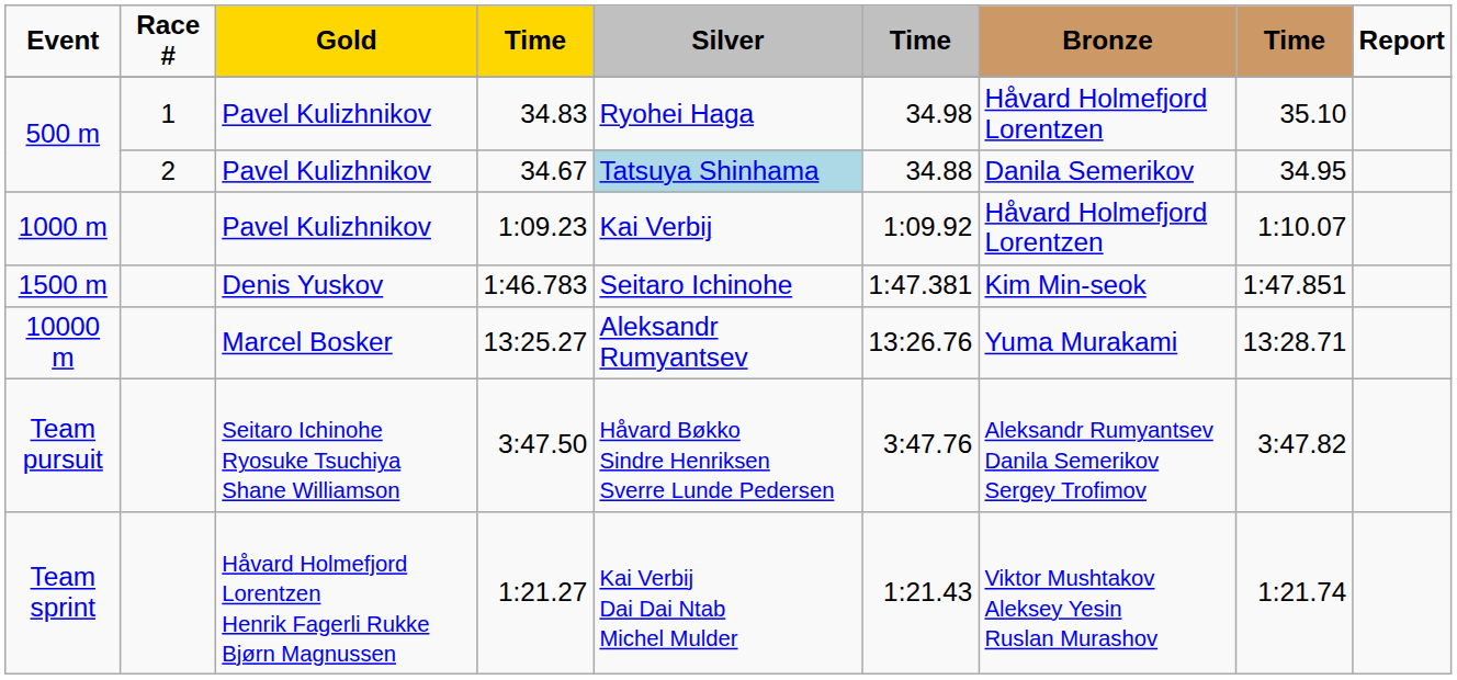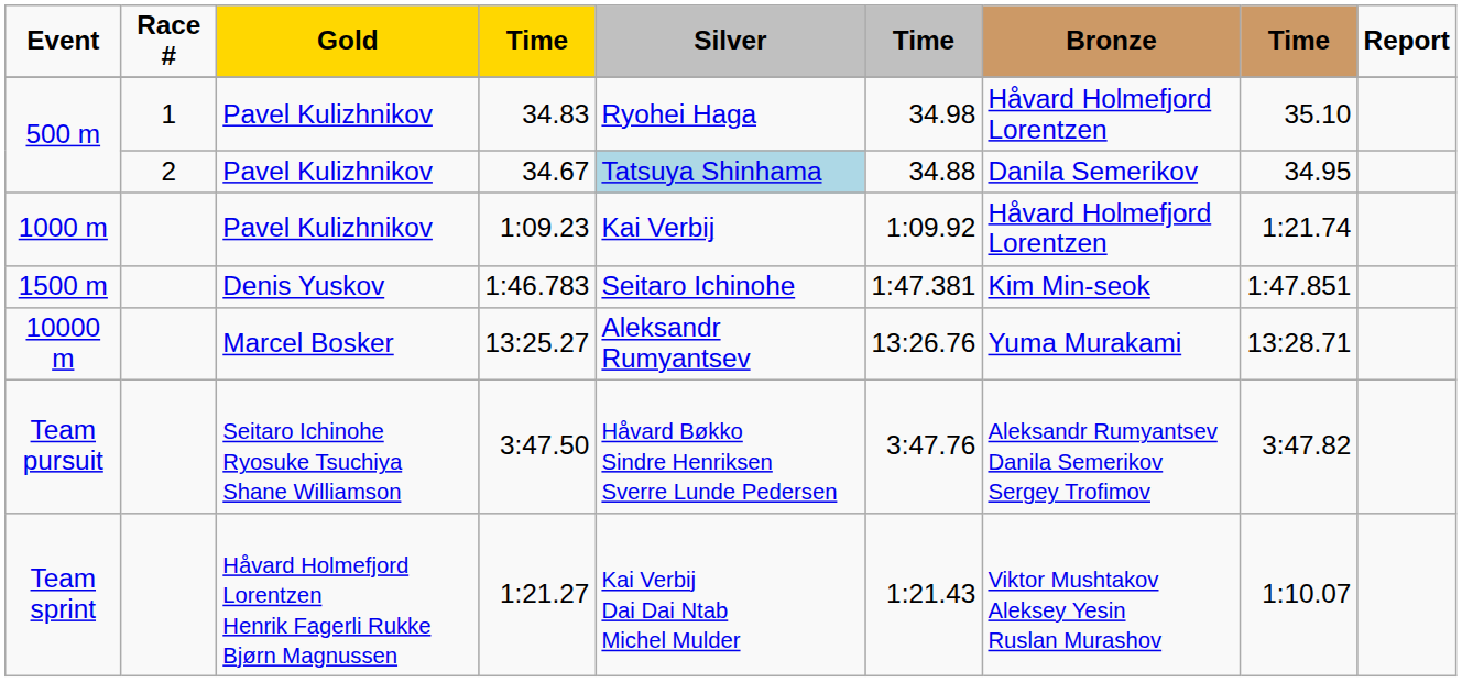1:09.23 | column 8: 1:10.07 -> 1:21.74
1:21.27 | column 8: 1:21.74 -> 1:10.07
